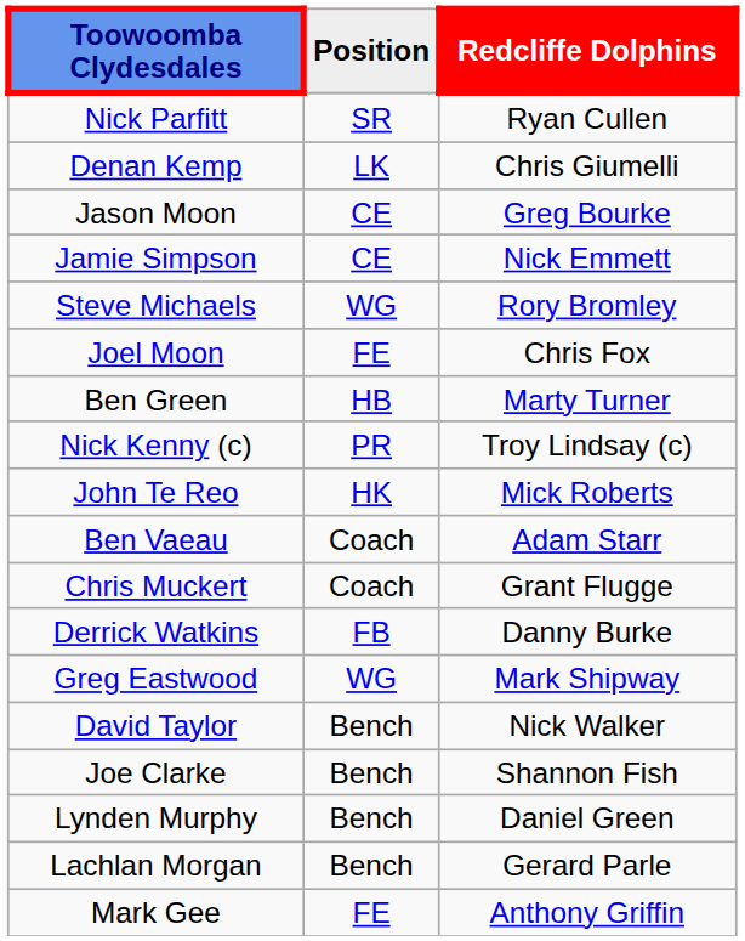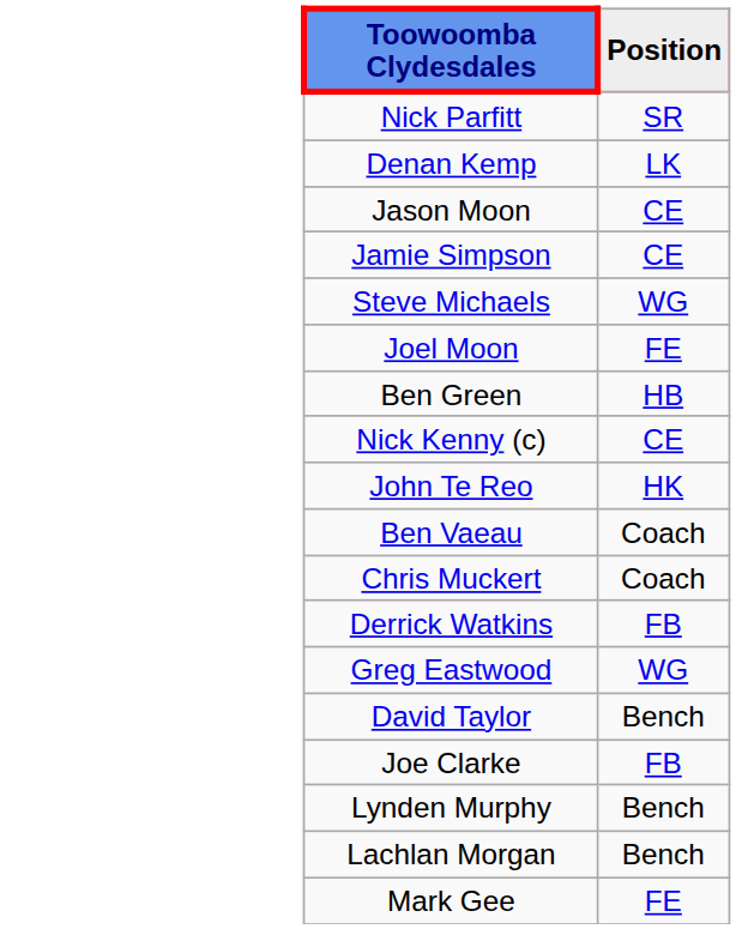- column: Redcliffe Dolphins | Ryan Cullen | Chris Giumelli | Greg Bourke | Nick Emmett | Rory Bromley | Chris Fox | Marty Turner | Troy Lindsay (c) | Mick Roberts | Adam Starr | Grant Flugge | Danny Burke | Mark Shipway | Nick Walker | Shannon Fish | Daniel Green | Gerard Parle | Anthony Griffin
Nick Kenny (c) | Position: PR -> CE
Joe Clarke | Position: Bench -> FB
